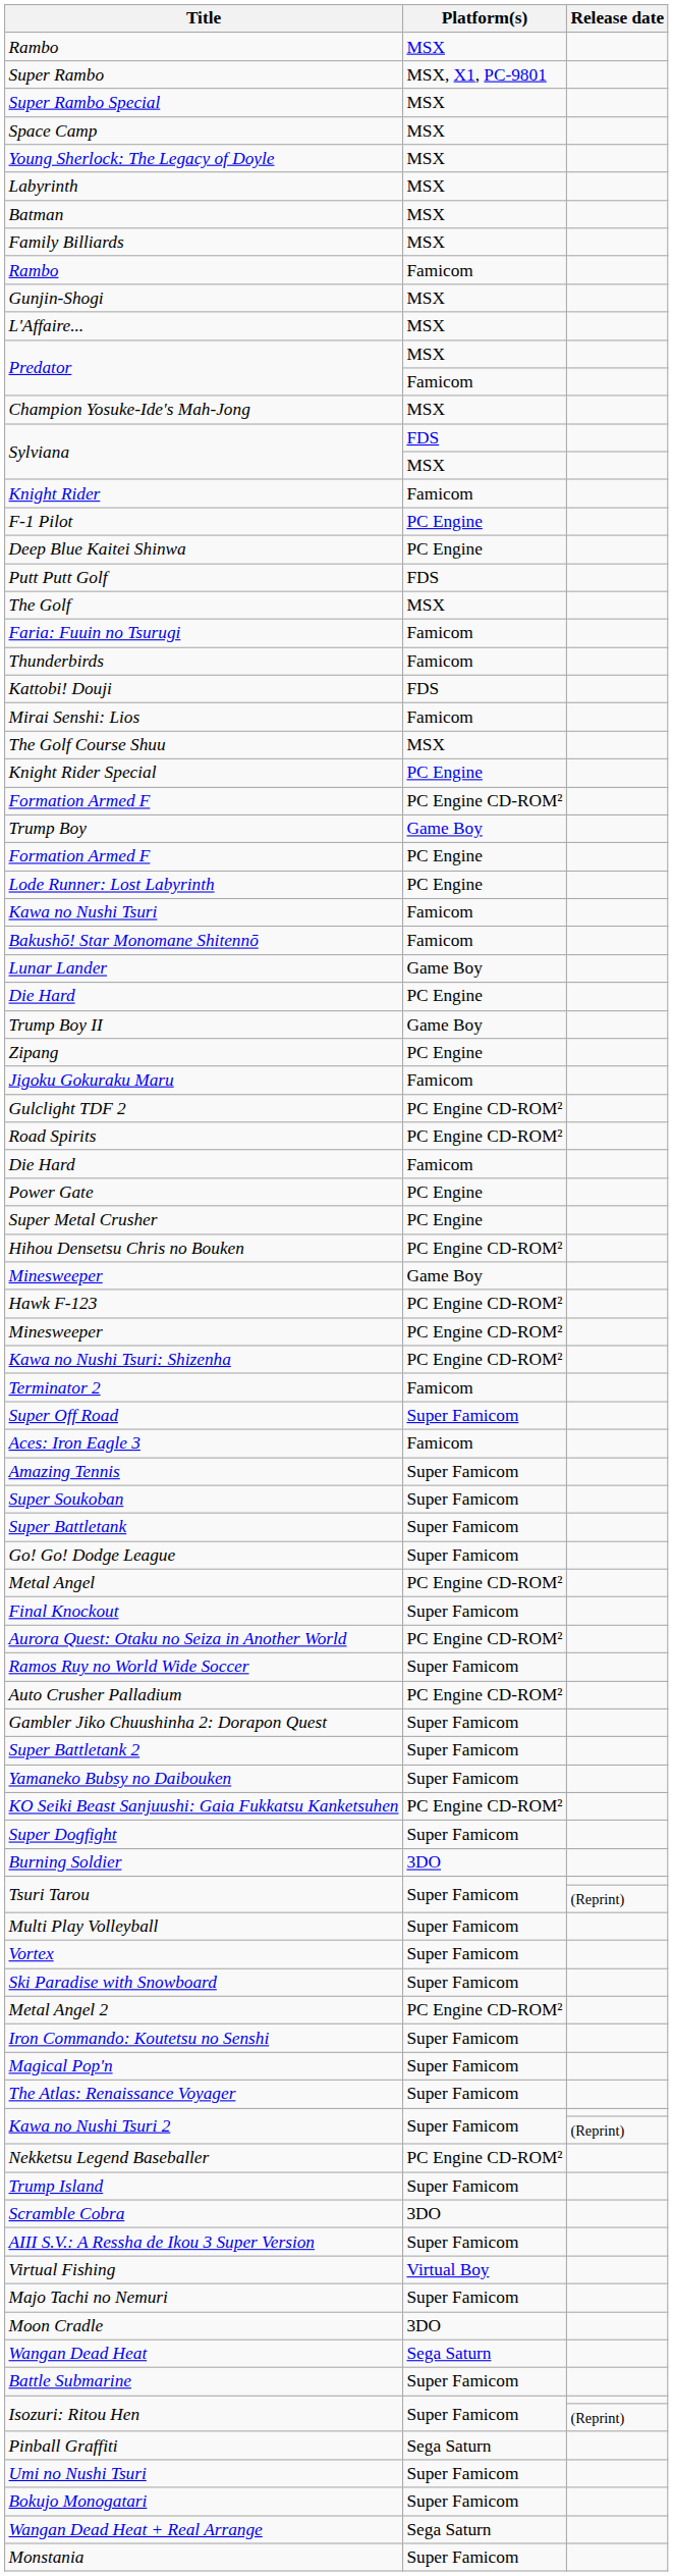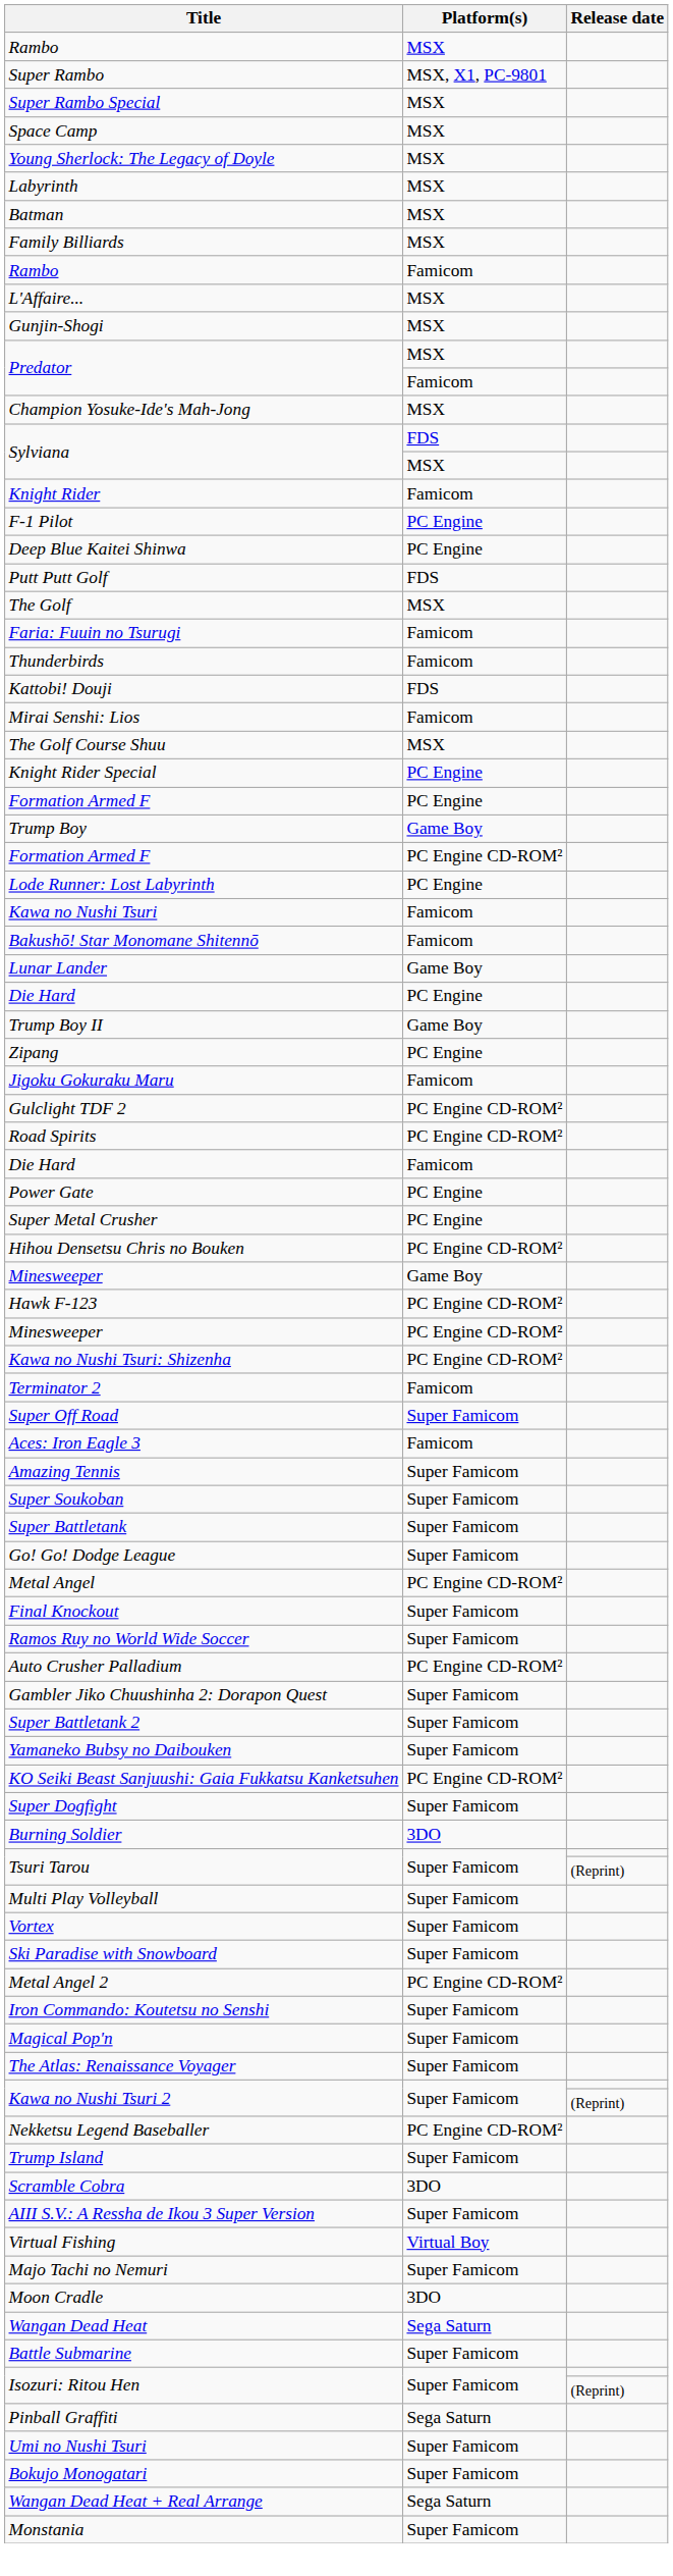rows swapped: Gunjin-Shogi <-> L'Affaire...
rows swapped: Formation Armed F / PC Engine CD-ROM² <-> Formation Armed F / PC Engine
- row: Aurora Quest: Otaku no Seiza in Another World | PC Engine CD-ROM²
